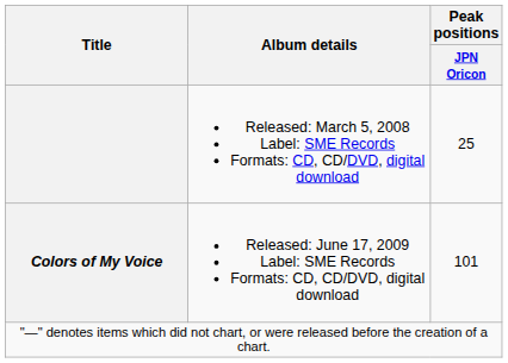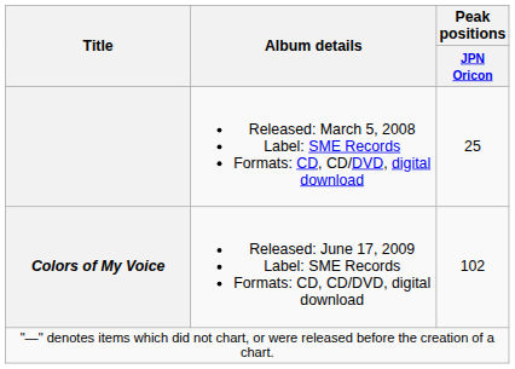Colors of My Voice | Peak positions / JPN Oricon: 101 -> 102
